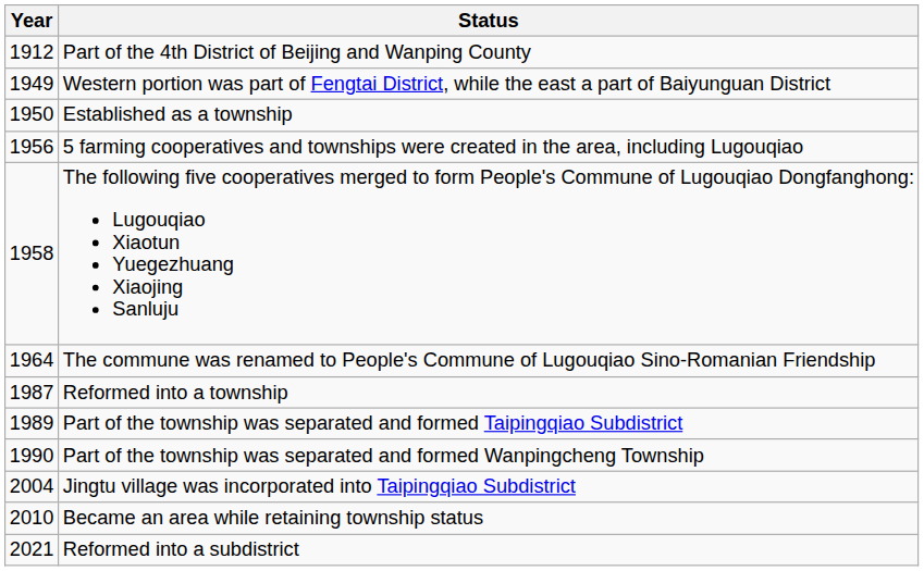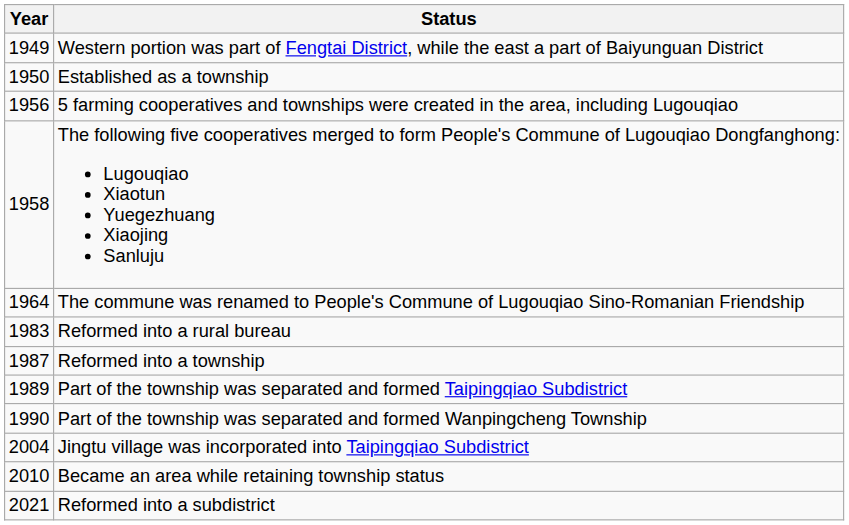- row: 1912 | Part of the 4th District of Beijing and Wanping County
+ row: 1983 | Reformed into a rural bureau
